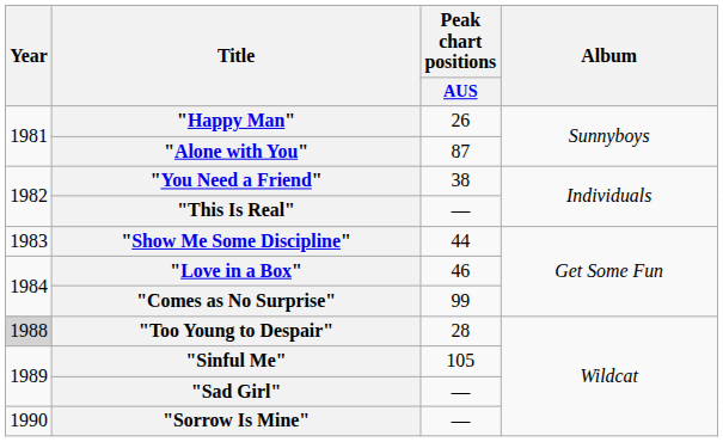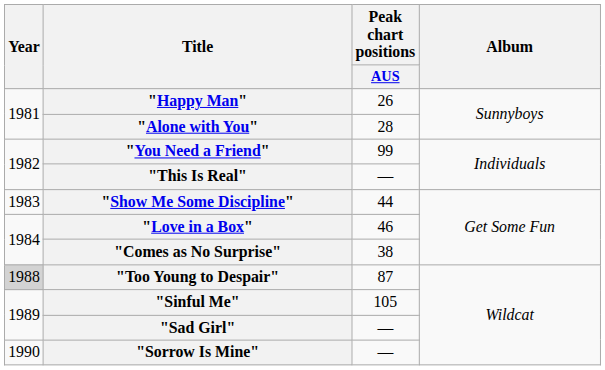"Alone with You" | Peak chart positions / AUS: 87 -> 28
"You Need a Friend" | Peak chart positions / AUS: 38 -> 99
"Comes as No Surprise" | Peak chart positions / AUS: 99 -> 38
"Too Young to Despair" | Peak chart positions / AUS: 28 -> 87
